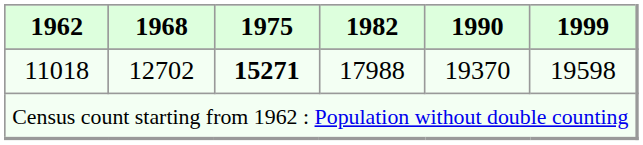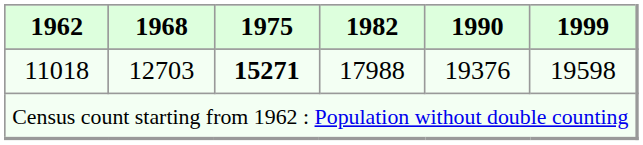11018 | 1968: 12702 -> 12703
11018 | 1990: 19370 -> 19376
